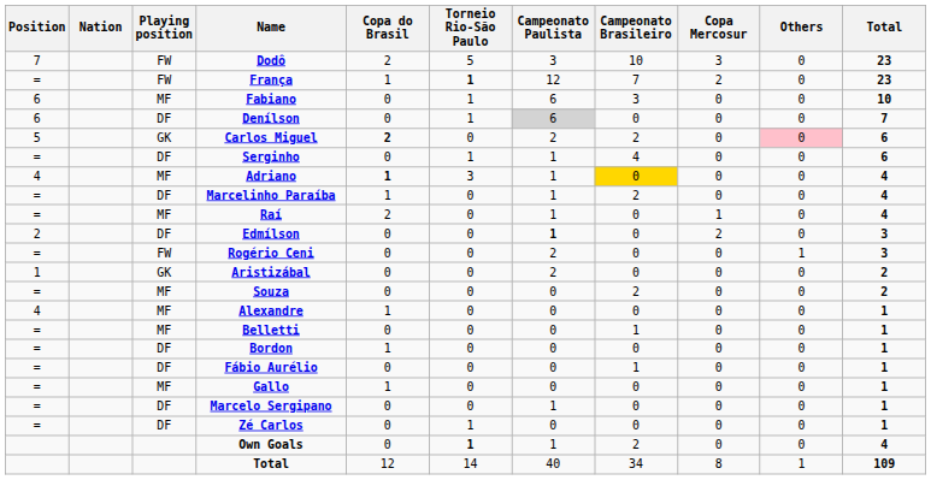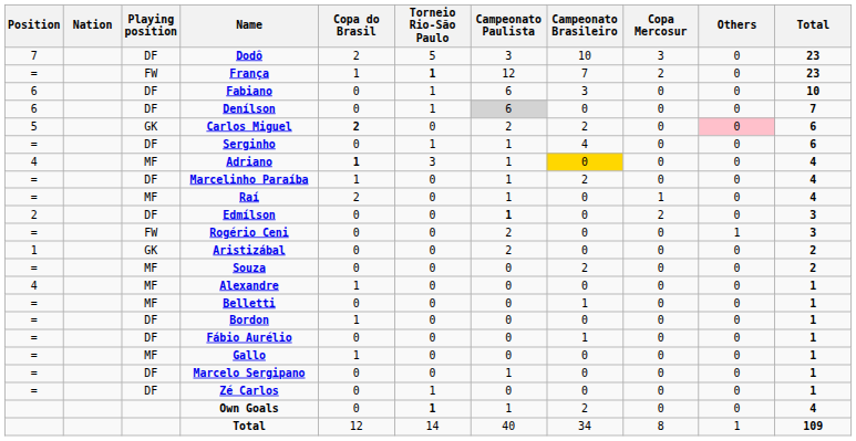Dodô | Playing position: FW -> DF
Fabiano | Playing position: MF -> DF
